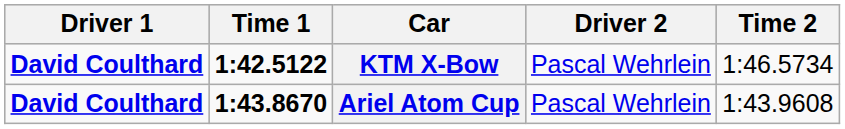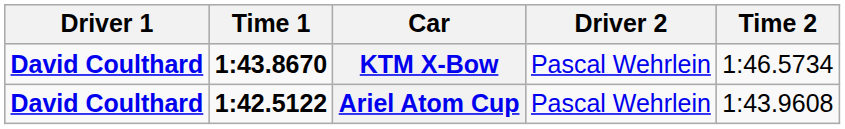KTM X-Bow | Time 1: 1:42.5122 -> 1:43.8670
Ariel Atom Cup | Time 1: 1:43.8670 -> 1:42.5122
